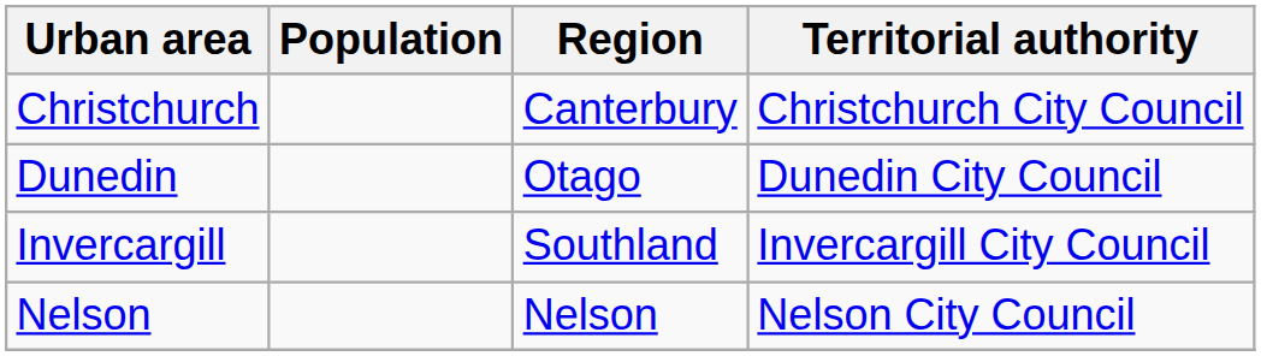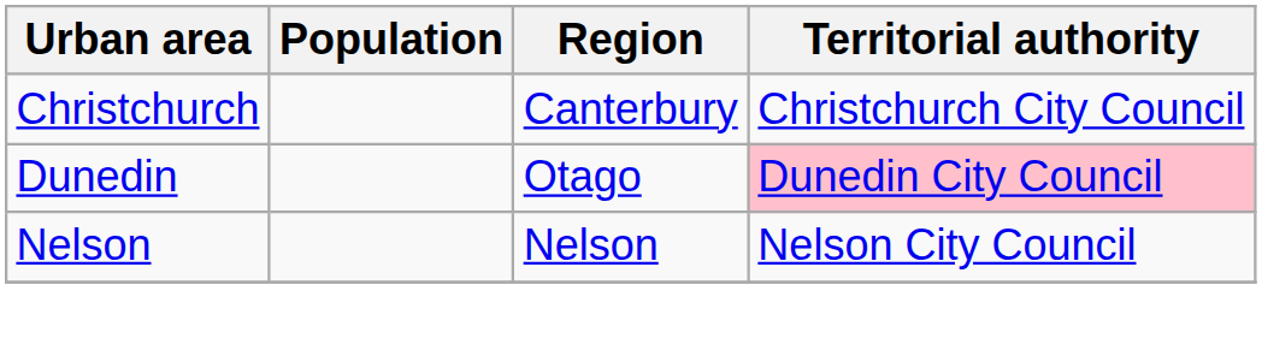Dunedin | Territorial authority: no background -> pink background
- row: Invercargill | Southland | Invercargill City Council
